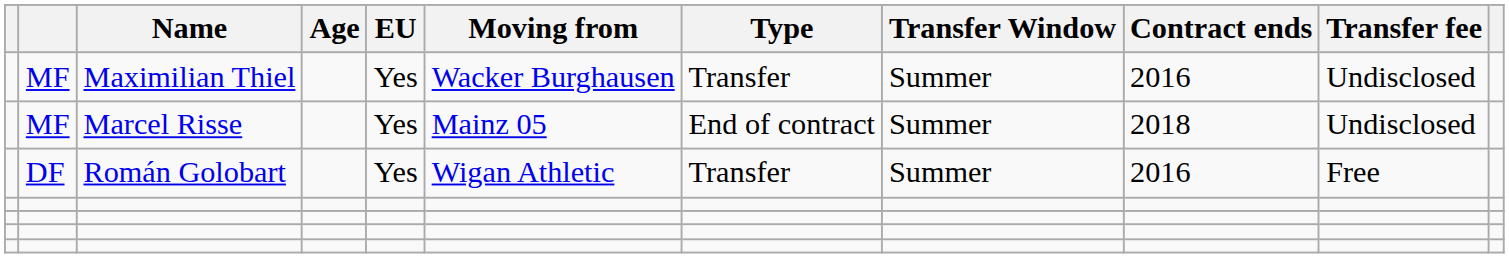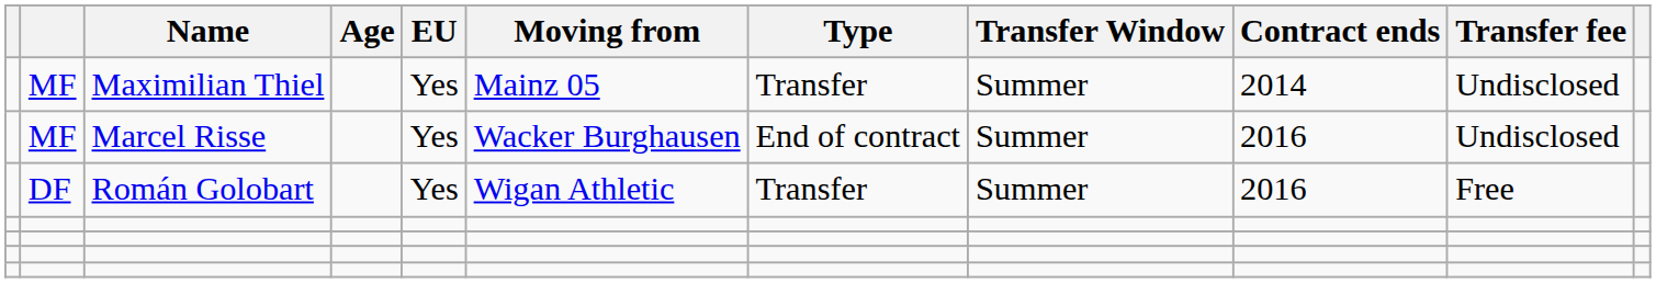Maximilian Thiel | Moving from: Wacker Burghausen -> Mainz 05
Maximilian Thiel | Contract ends: 2016 -> 2014
Marcel Risse | Moving from: Mainz 05 -> Wacker Burghausen
Marcel Risse | Contract ends: 2018 -> 2016
